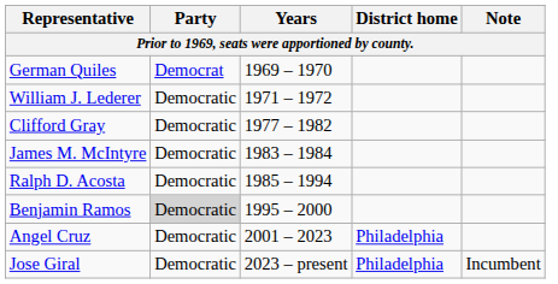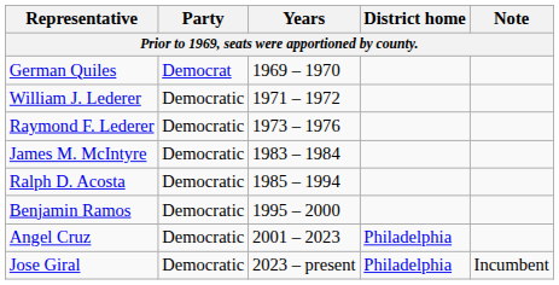+ row: Raymond F. Lederer | Democratic | 1973 – 1976
- row: Clifford Gray | Democratic | 1977 – 1982
Benjamin Ramos | Party: lightgrey background -> no background
